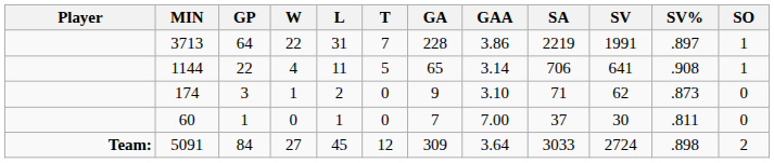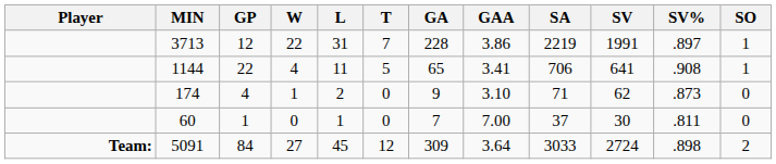3713 | GP: 64 -> 12
1144 | GAA: 3.14 -> 3.41
174 | GP: 3 -> 4
